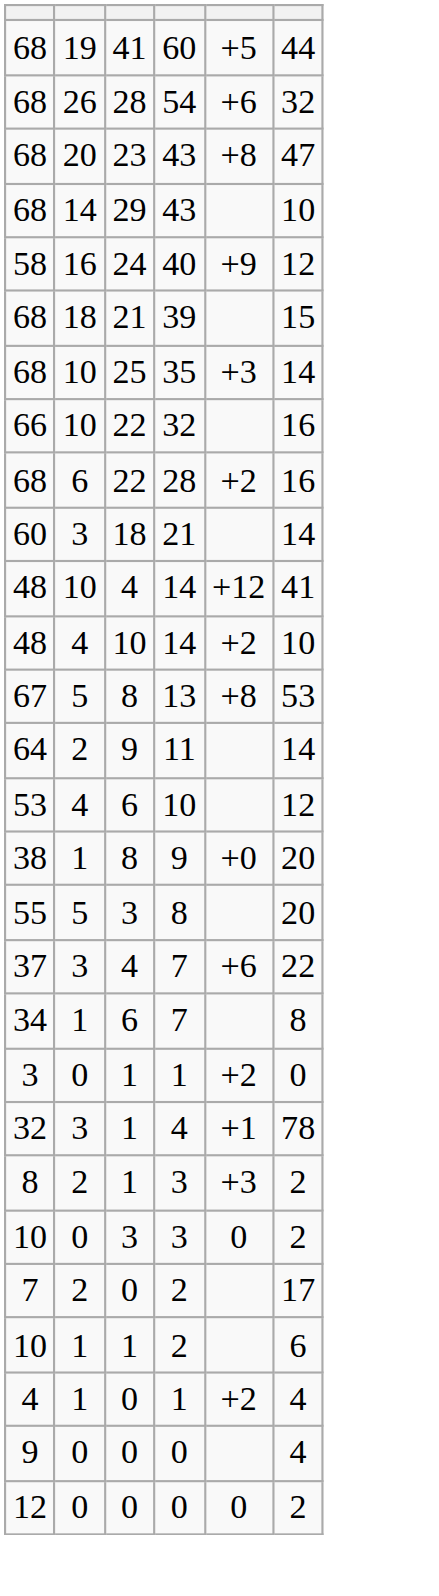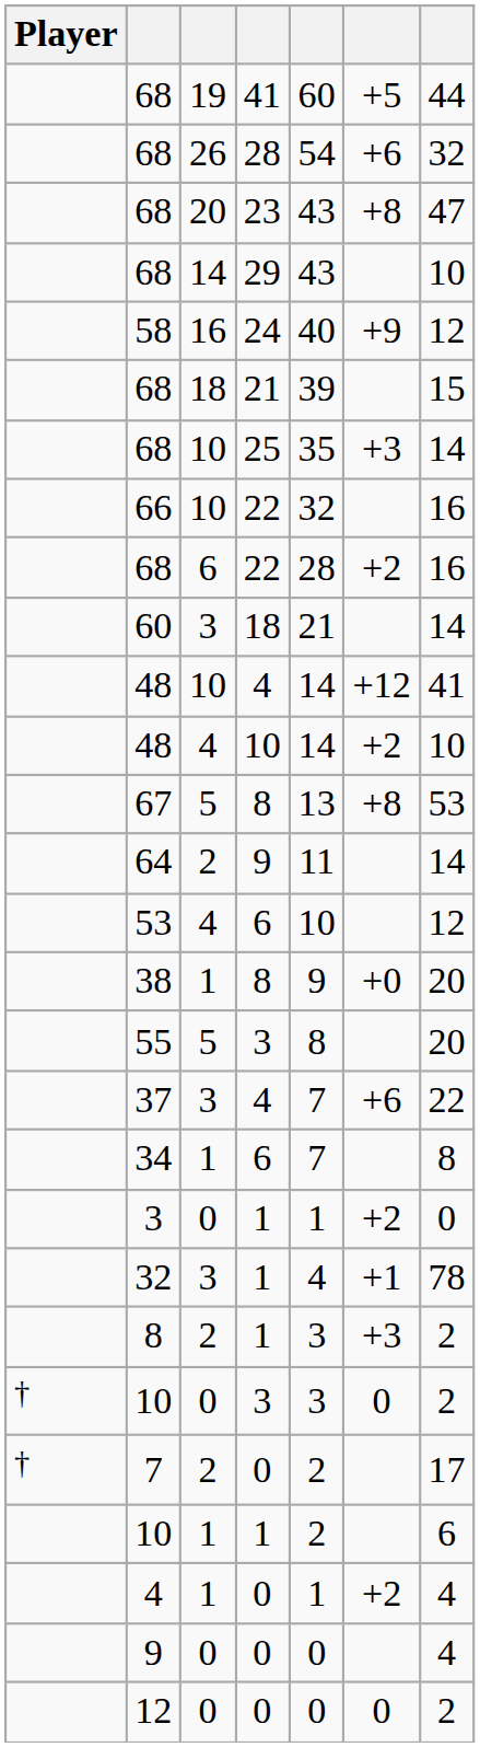+ column: Player | † | †
